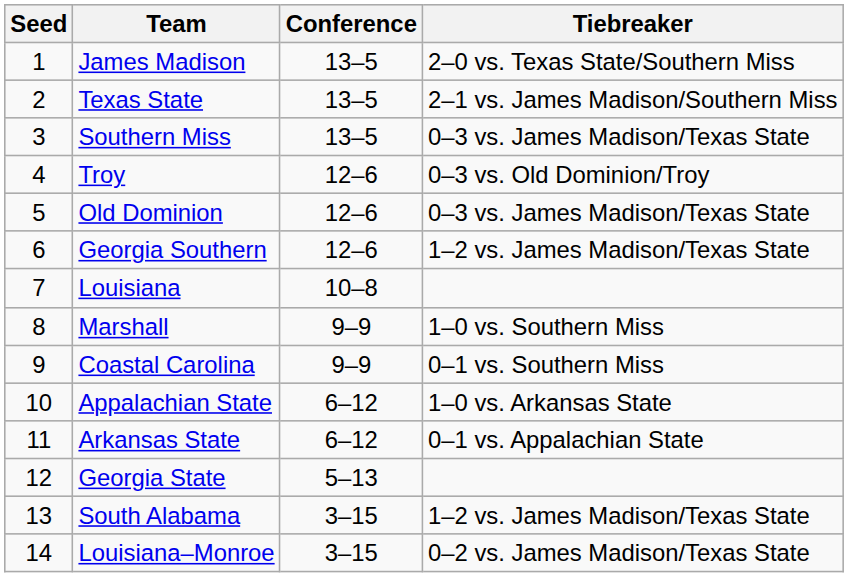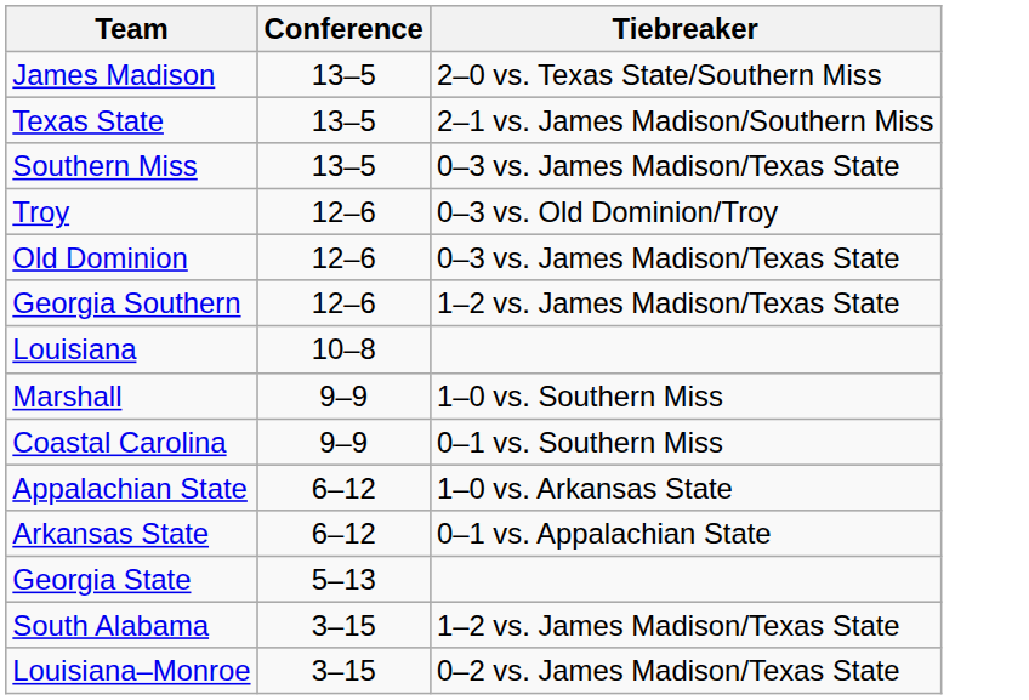- column: Seed | 1 | 2 | 3 | 4 | 5 | 6 | 7 | 8 | 9 | 10 | 11 | 12 | 13 | 14
